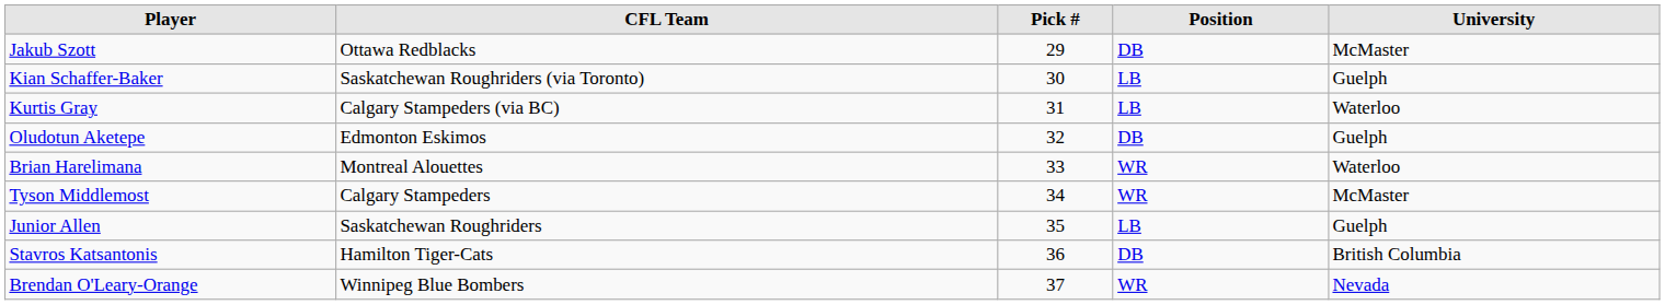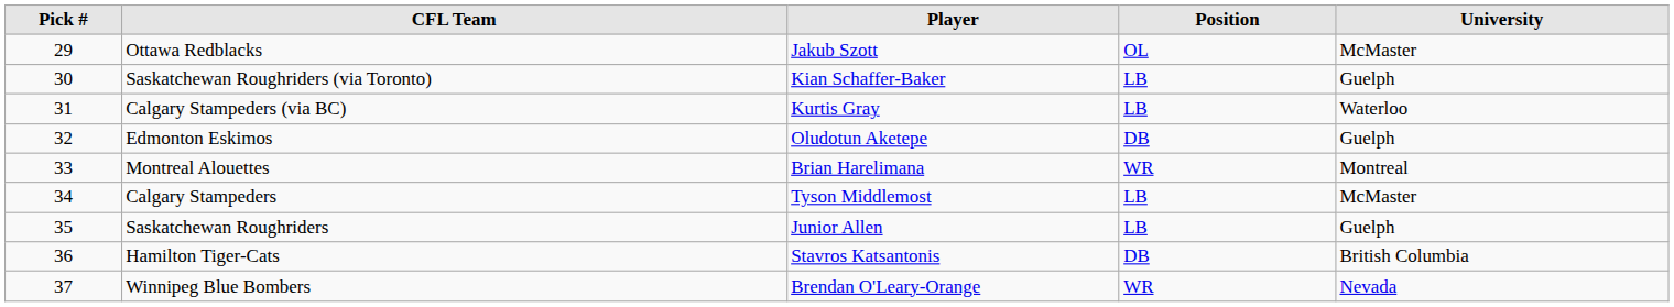columns swapped: Pick # <-> Player
Ottawa Redblacks | Position: DB -> OL
Montreal Alouettes | University: Waterloo -> Montreal
Calgary Stampeders | Position: WR -> LB
